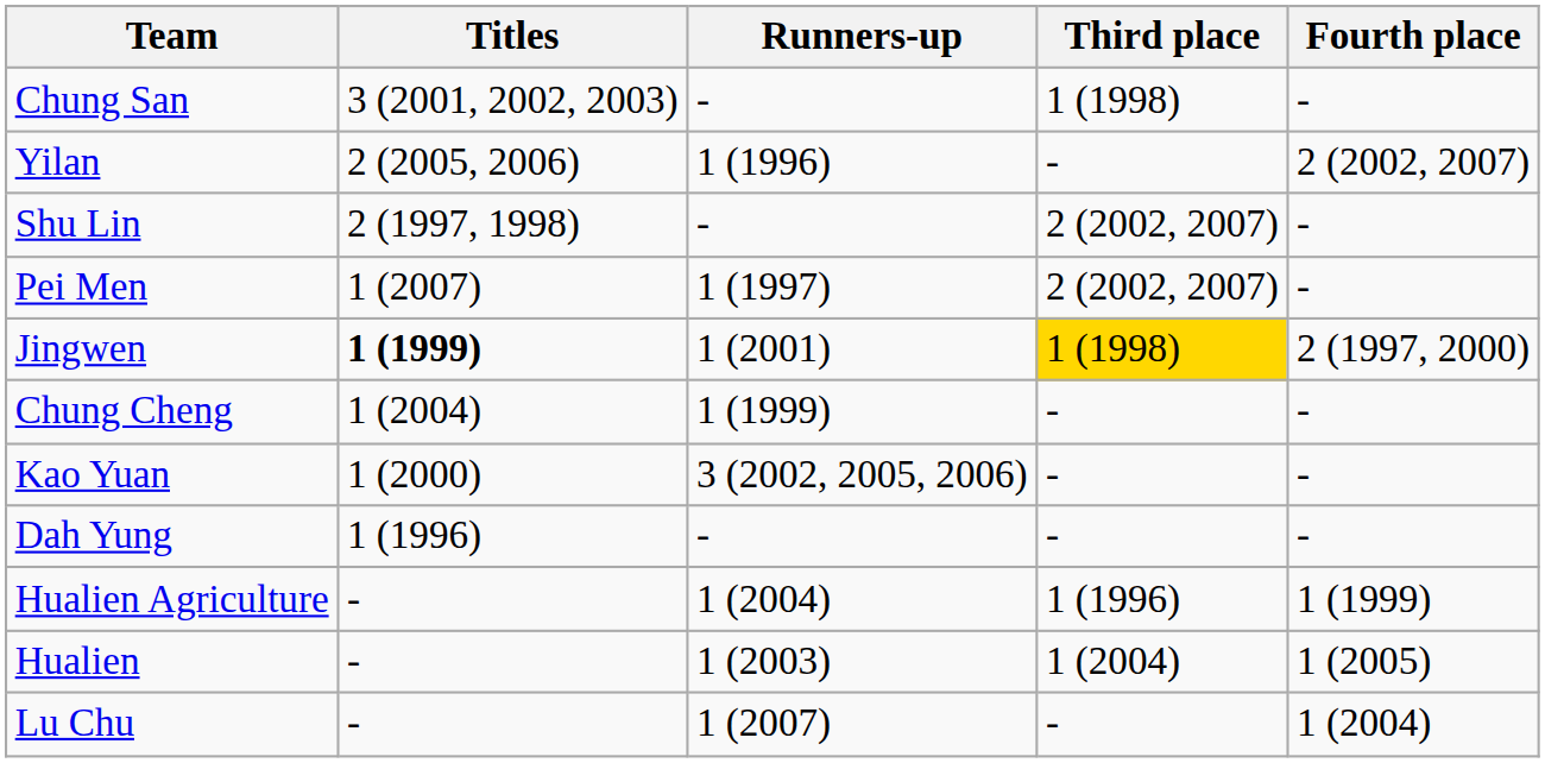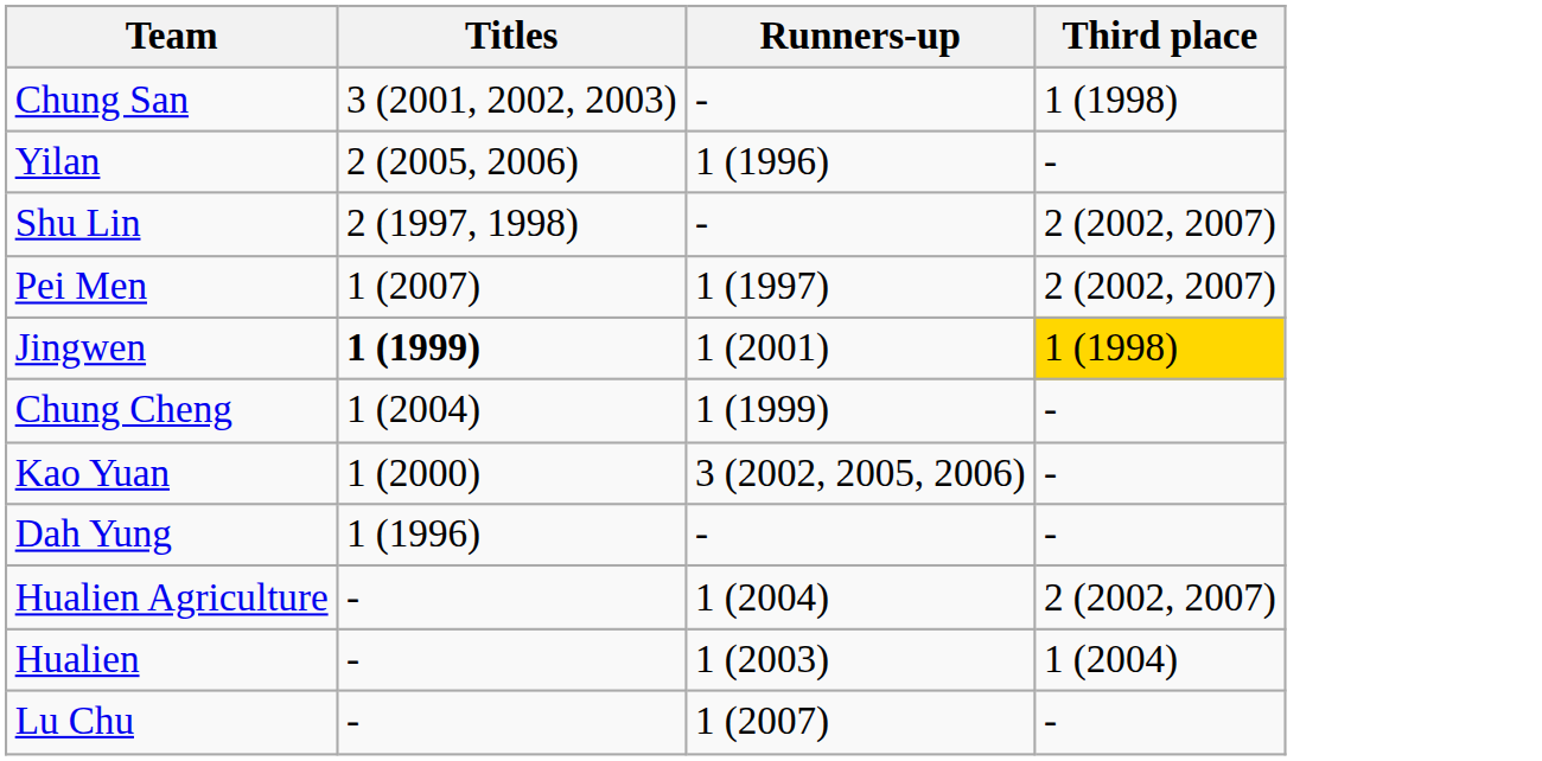- column: Fourth place | - | 2 (2002, 2007) | - | - | 2 (1997, 2000) | - | - | - | 1 (1999) | 1 (2005) | 1 (2004)
Hualien Agriculture | Third place: 1 (1996) -> 2 (2002, 2007)
